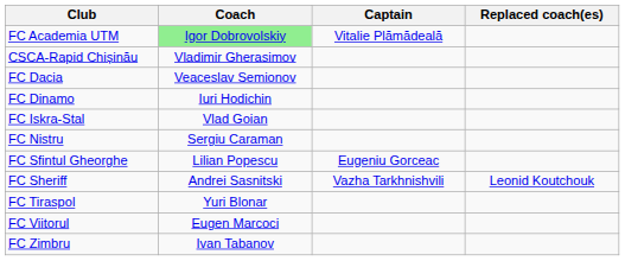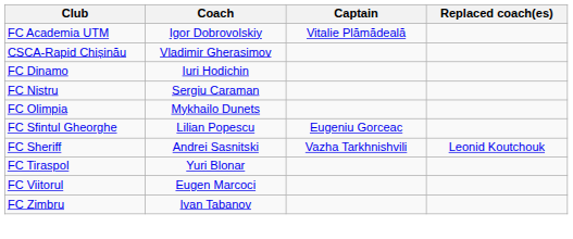FC Academia UTM | Coach: lightgreen background -> no background
- row: FC Dacia | Veaceslav Semionov
- row: FC Iskra-Stal | Vlad Goian
+ row: FC Olimpia | Mykhailo Dunets
